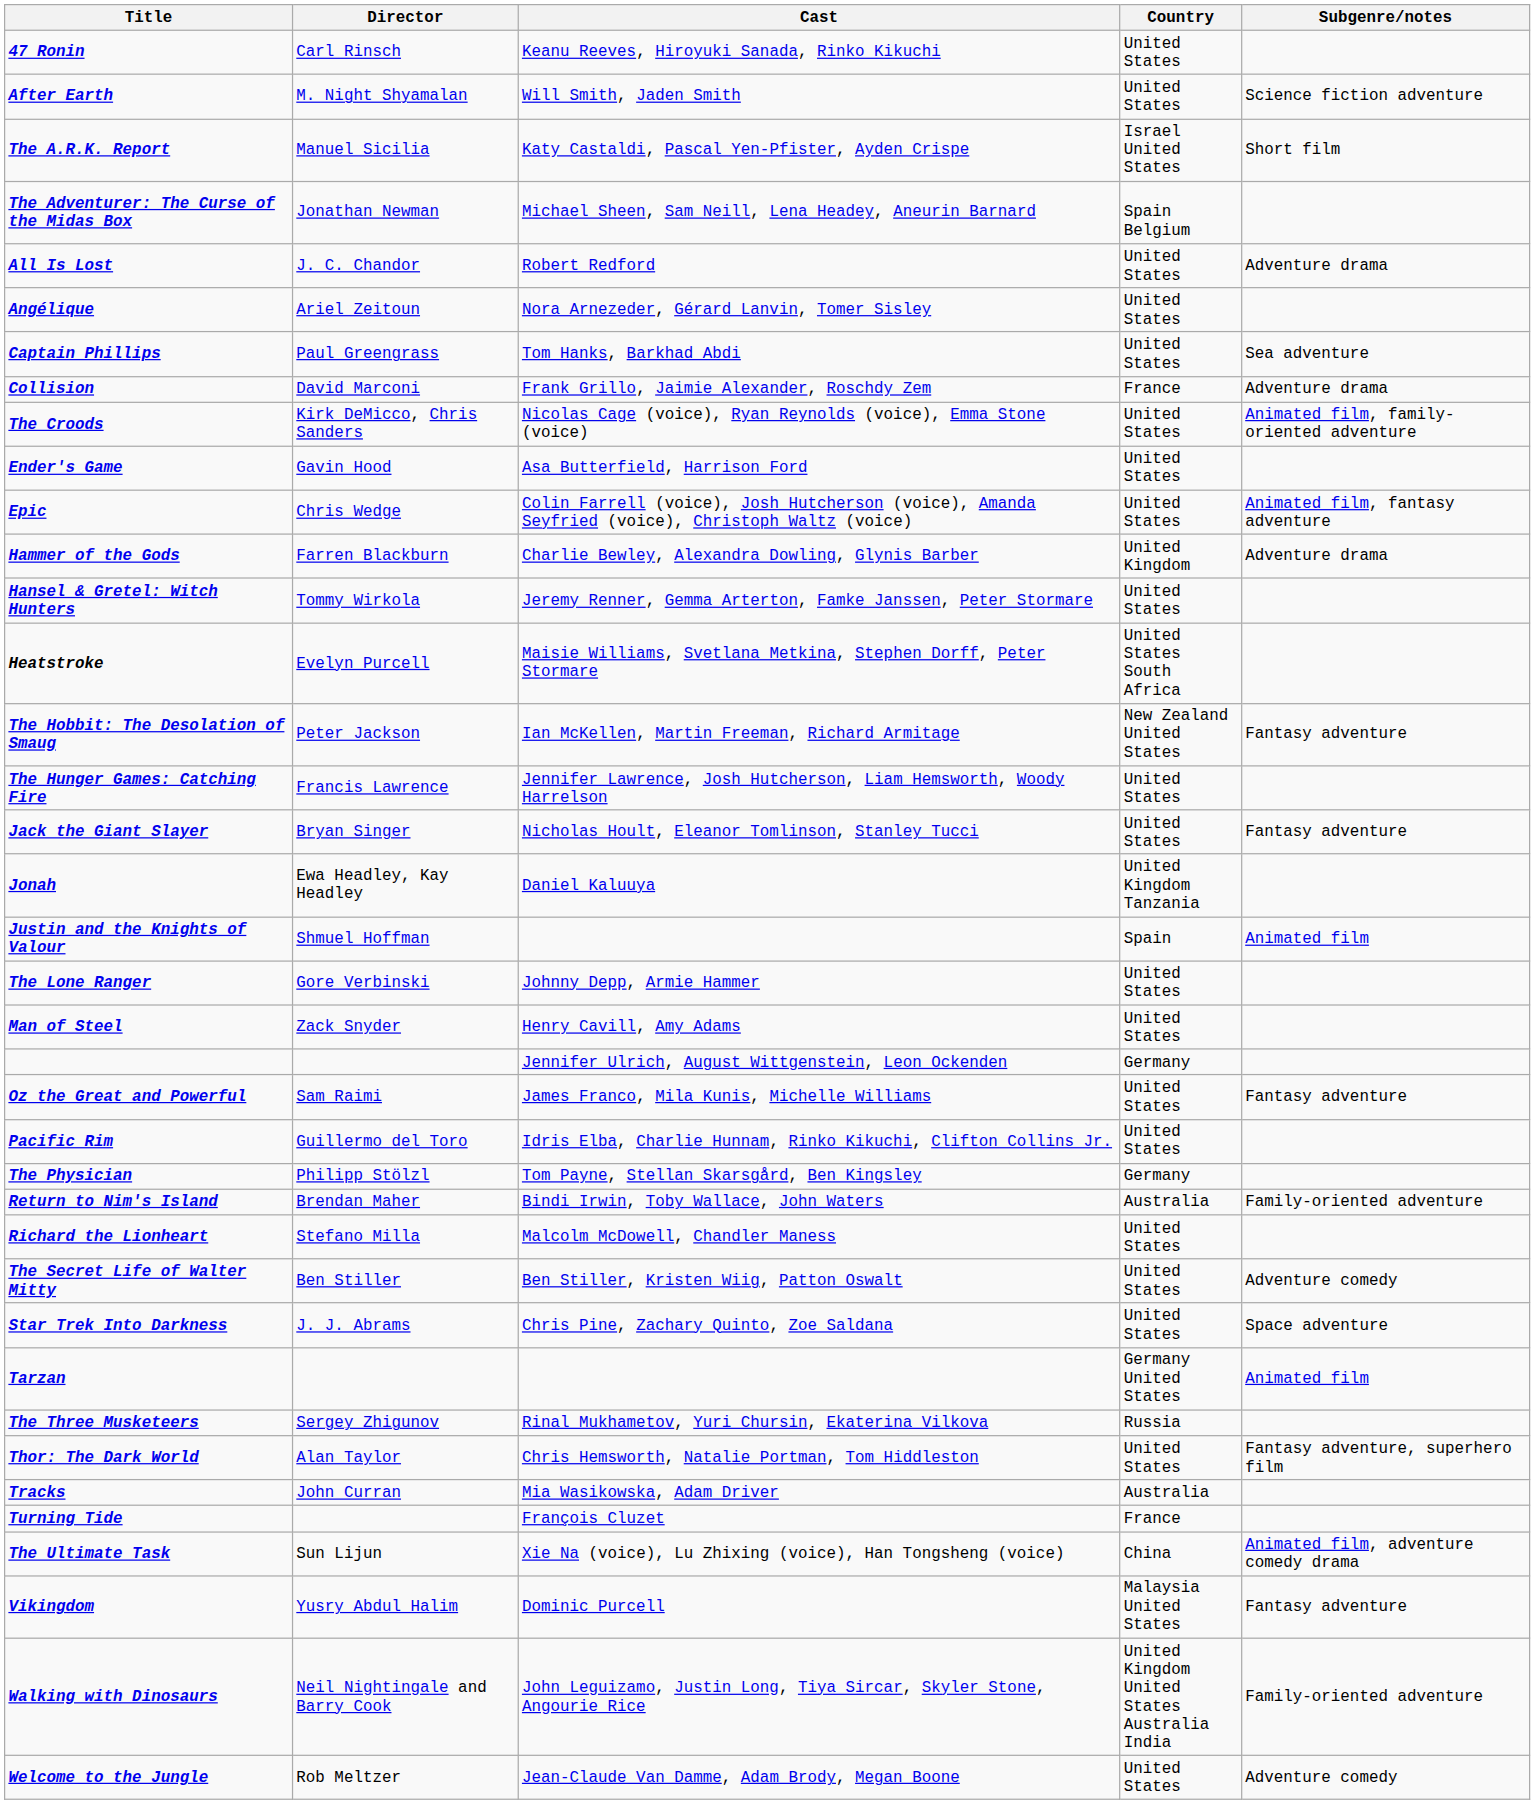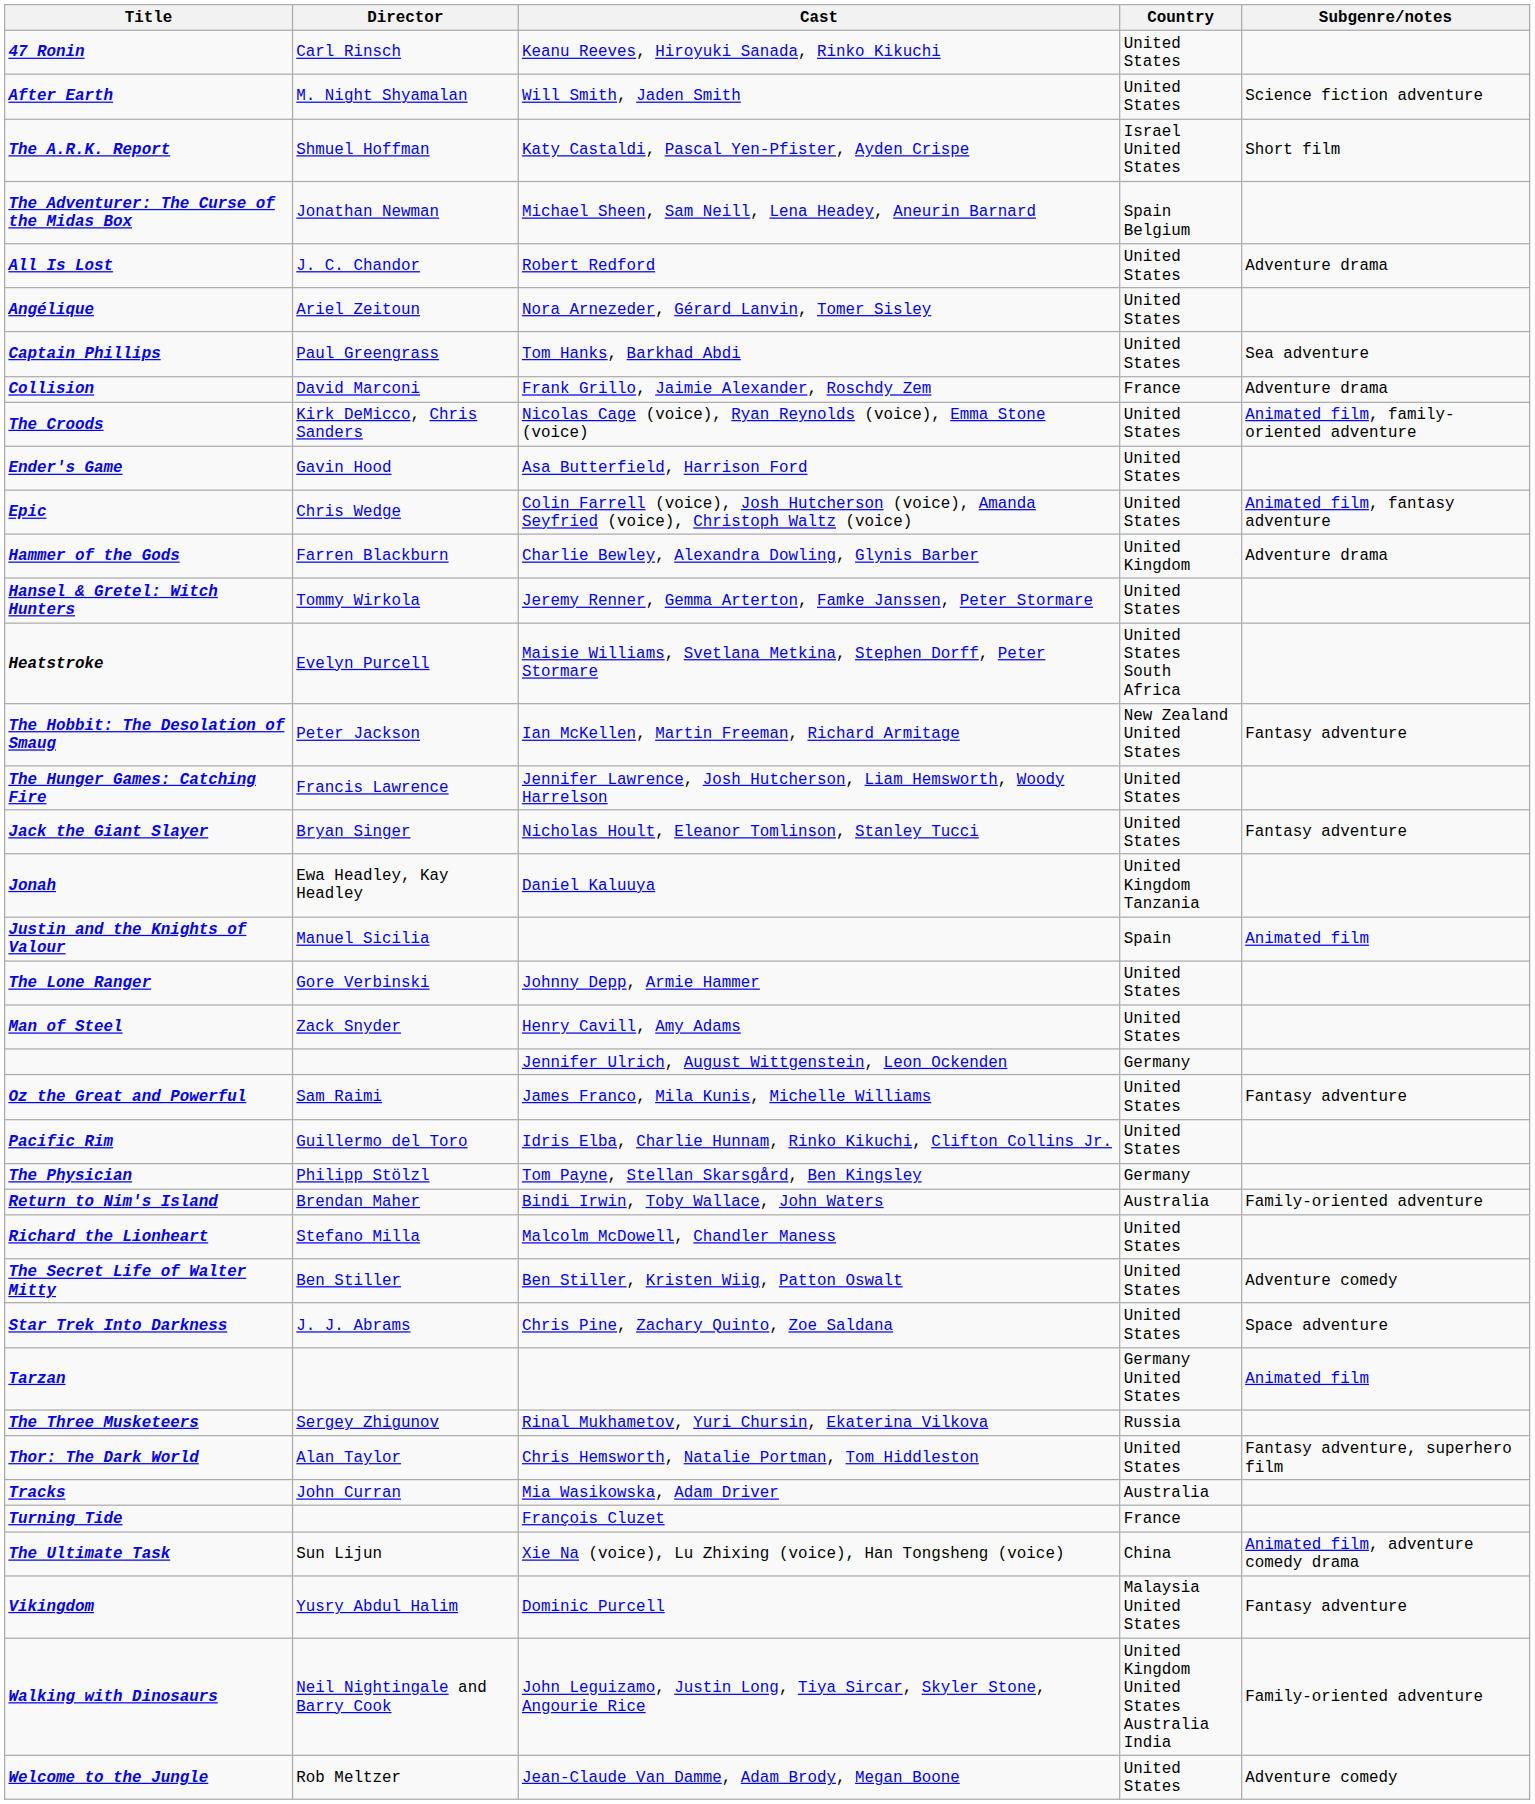The A.R.K. Report | Director: Manuel Sicilia -> Shmuel Hoffman
Justin and the Knights of Valour | Director: Shmuel Hoffman -> Manuel Sicilia
